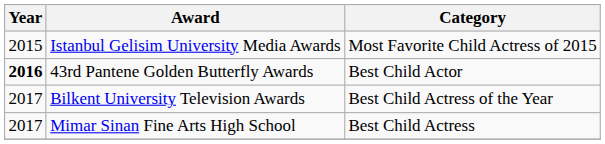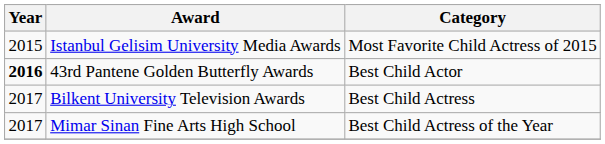Bilkent University Television Awards | Category: Best Child Actress of the Year -> Best Child Actress
Mimar Sinan Fine Arts High School | Category: Best Child Actress -> Best Child Actress of the Year
